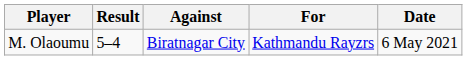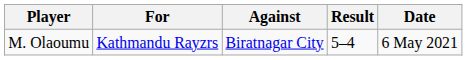columns swapped: For <-> Result
